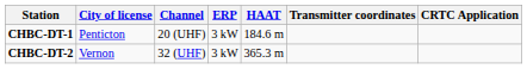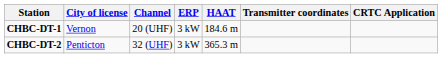CHBC-DT-1 | City of license: Penticton -> Vernon
CHBC-DT-2 | City of license: Vernon -> Penticton
